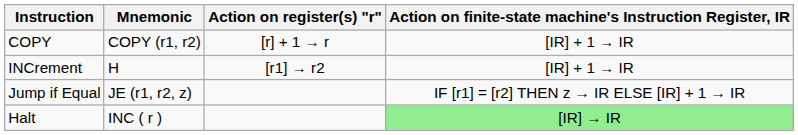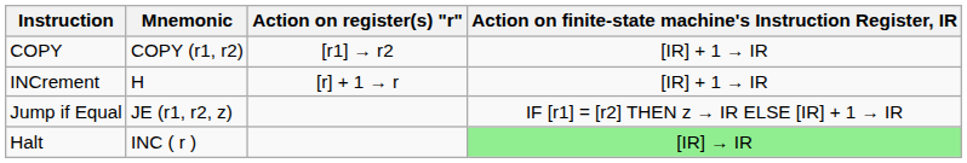COPY | Action on register(s) "r": [r] + 1 → r -> [r1] → r2
INCrement | Action on register(s) "r": [r1] → r2 -> [r] + 1 → r
